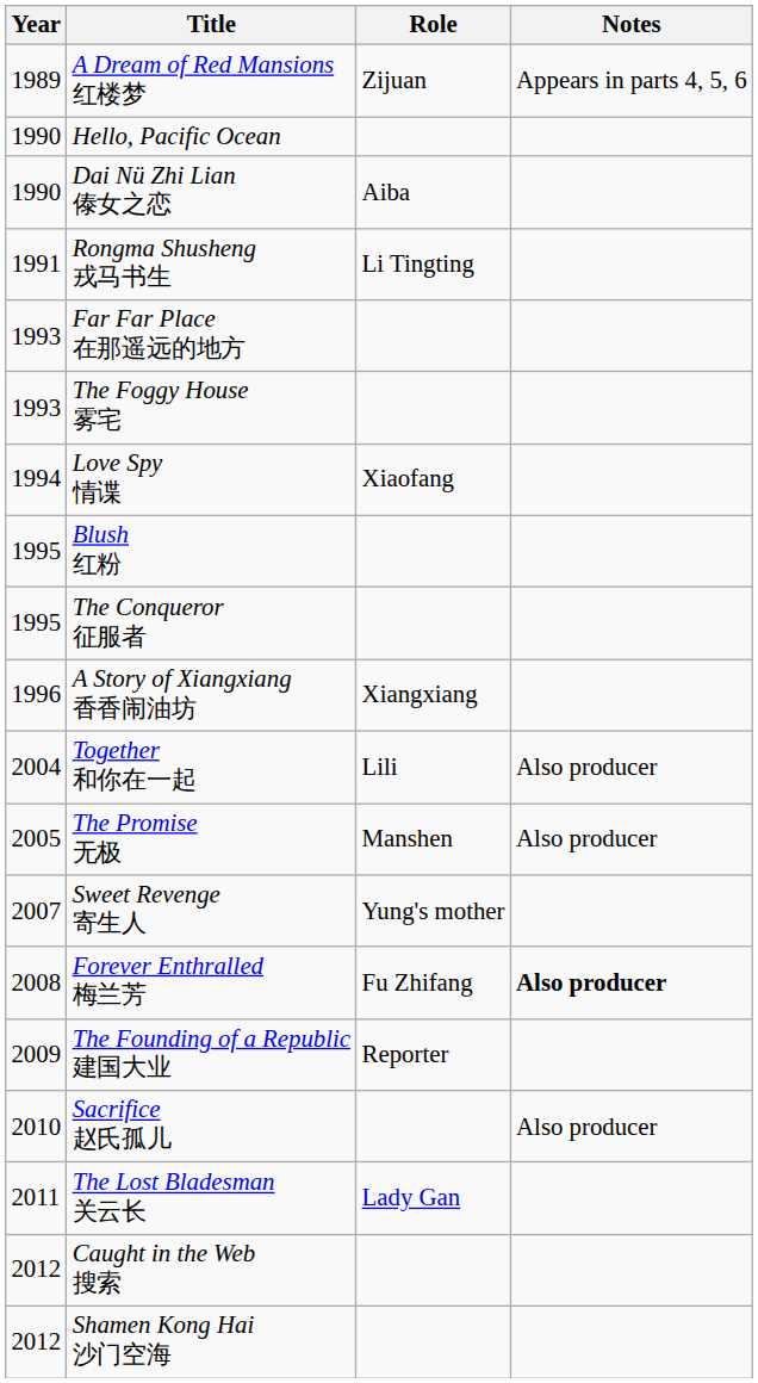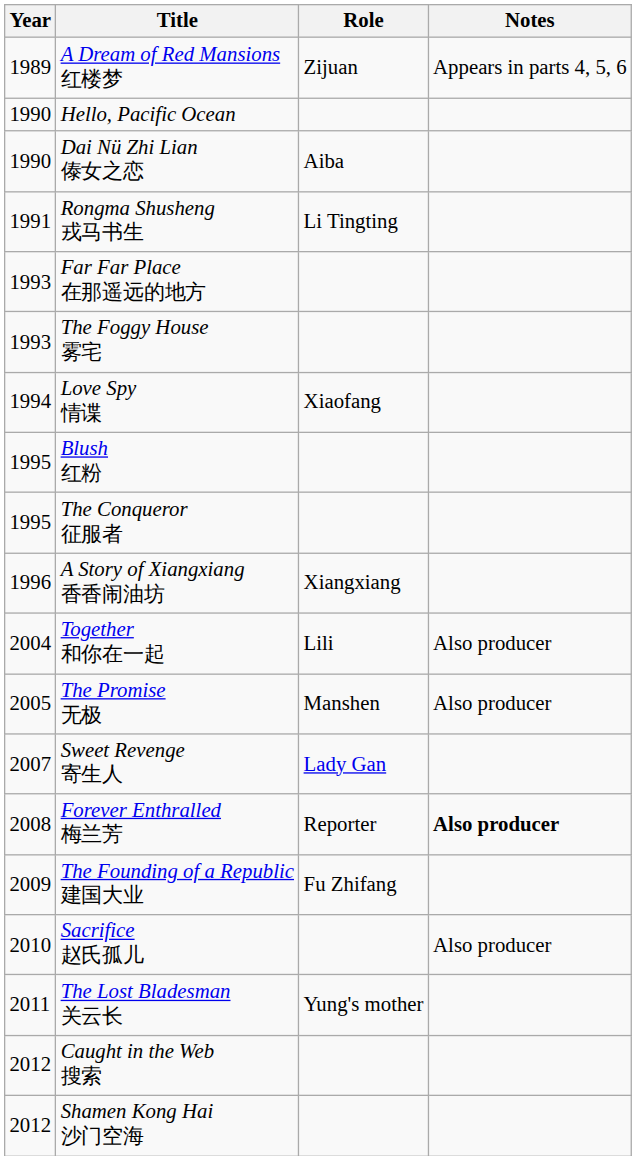Sweet Revenge 寄生人 | Role: Yung's mother -> Lady Gan
Forever Enthralled 梅兰芳 | Role: Fu Zhifang -> Reporter
The Founding of a Republic 建国大业 | Role: Reporter -> Fu Zhifang
The Lost Bladesman 关云长 | Role: Lady Gan -> Yung's mother
